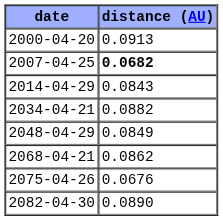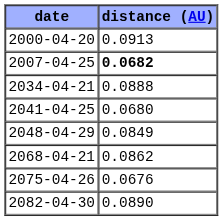- row: 2014-04-29 | 0.0843
2034-04-21 | distance (AU): 0.0882 -> 0.0888
+ row: 2041-04-25 | 0.0680
